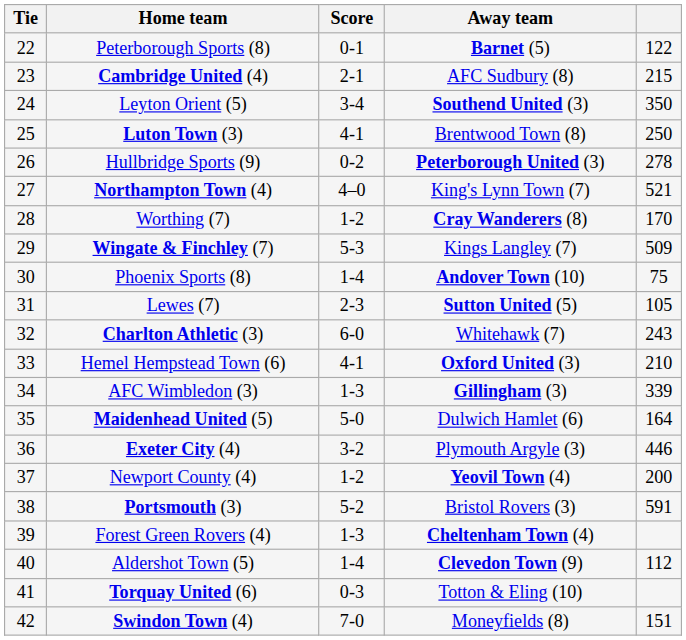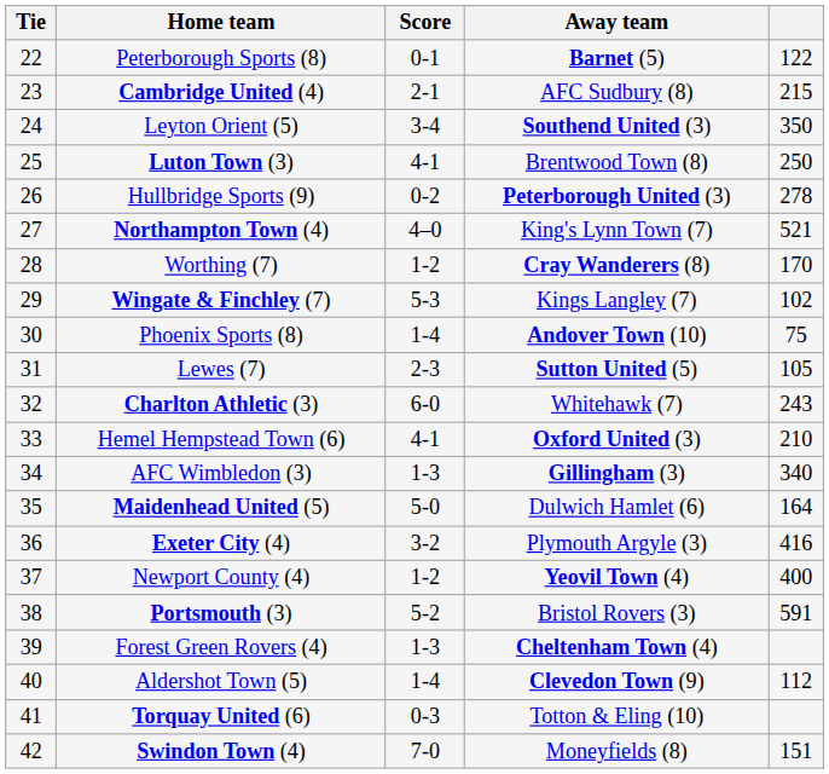Wingate & Finchley (7) | column 5: 509 -> 102
AFC Wimbledon (3) | column 5: 339 -> 340
Exeter City (4) | column 5: 446 -> 416
Newport County (4) | column 5: 200 -> 400
